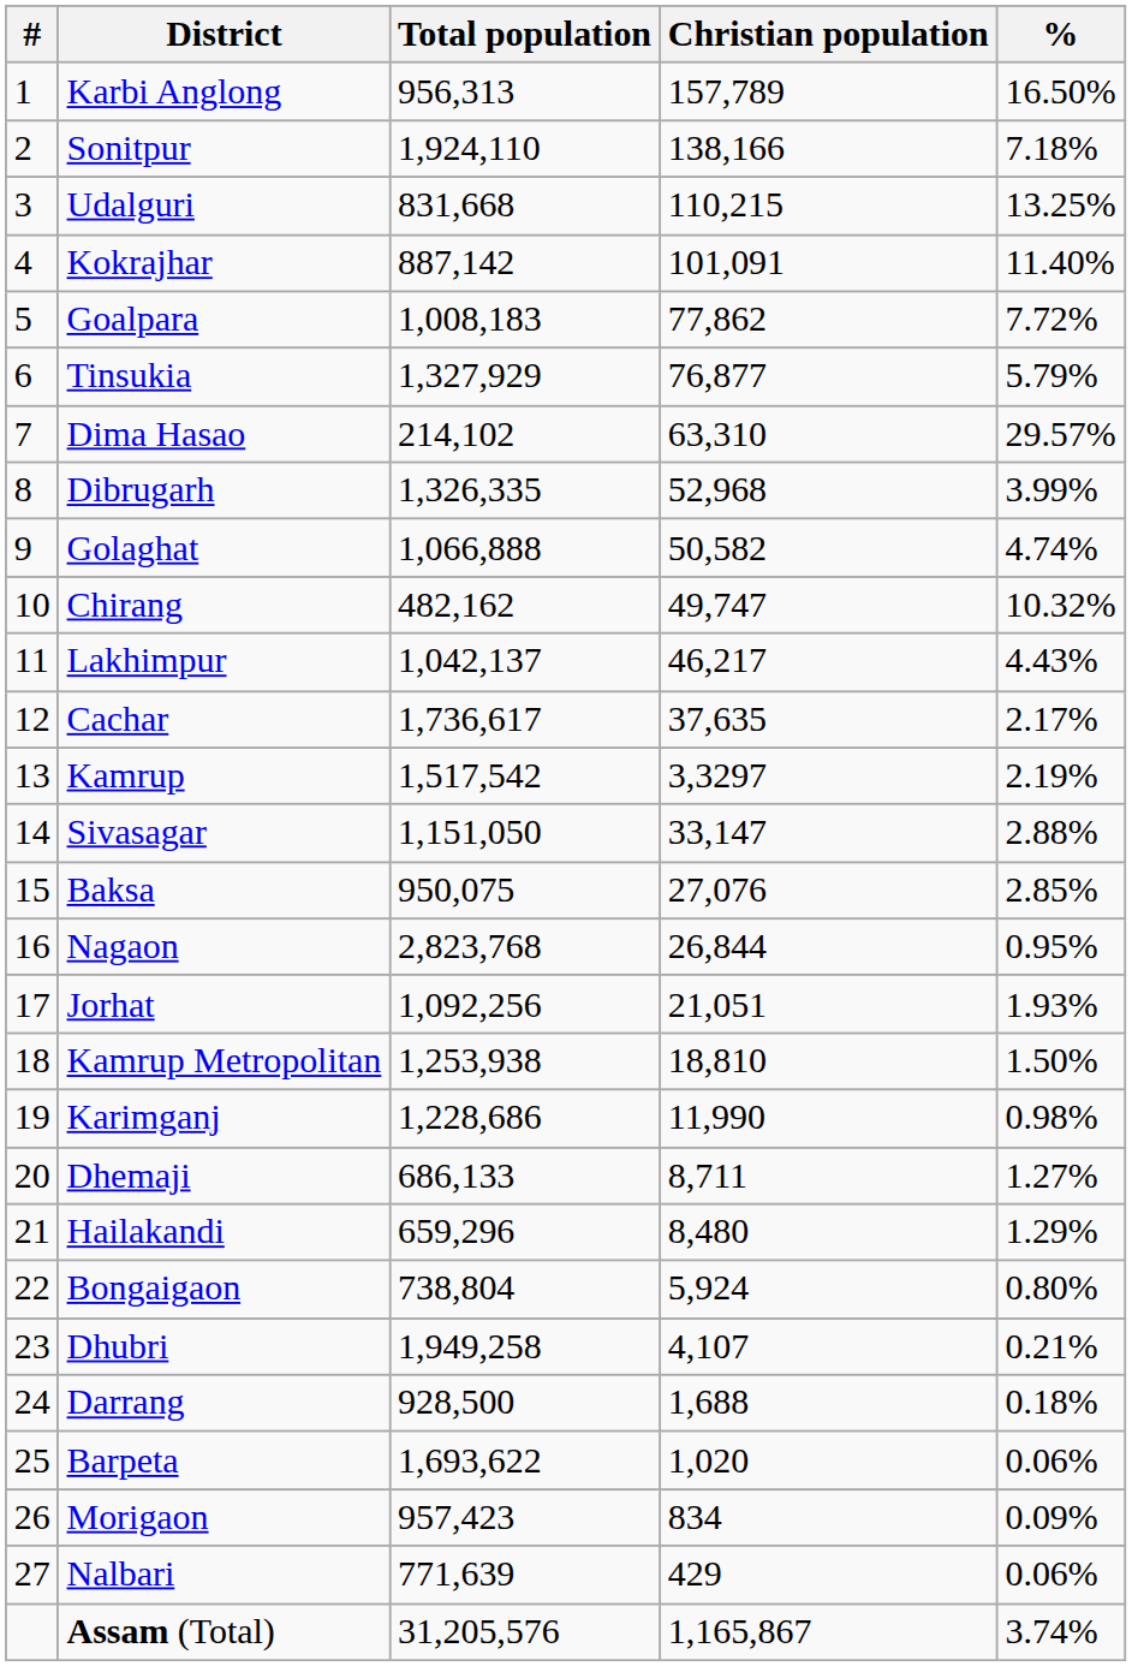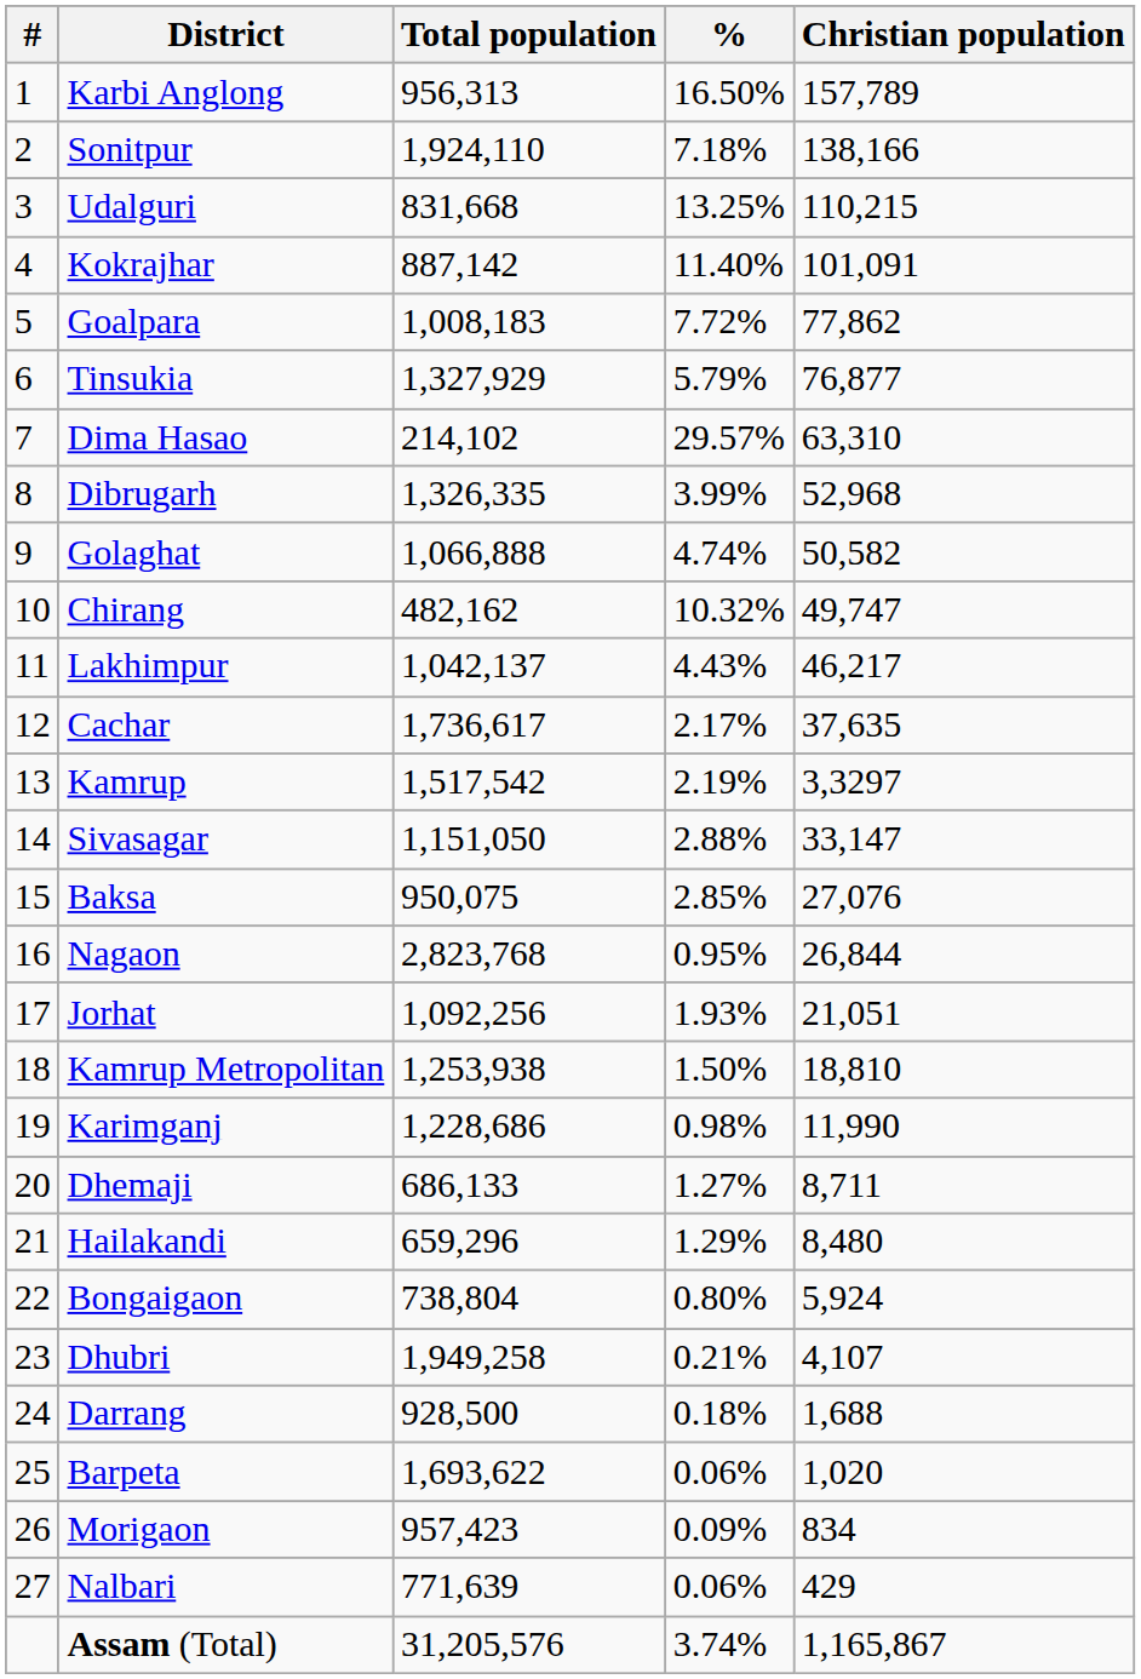columns swapped: Christian population <-> %
